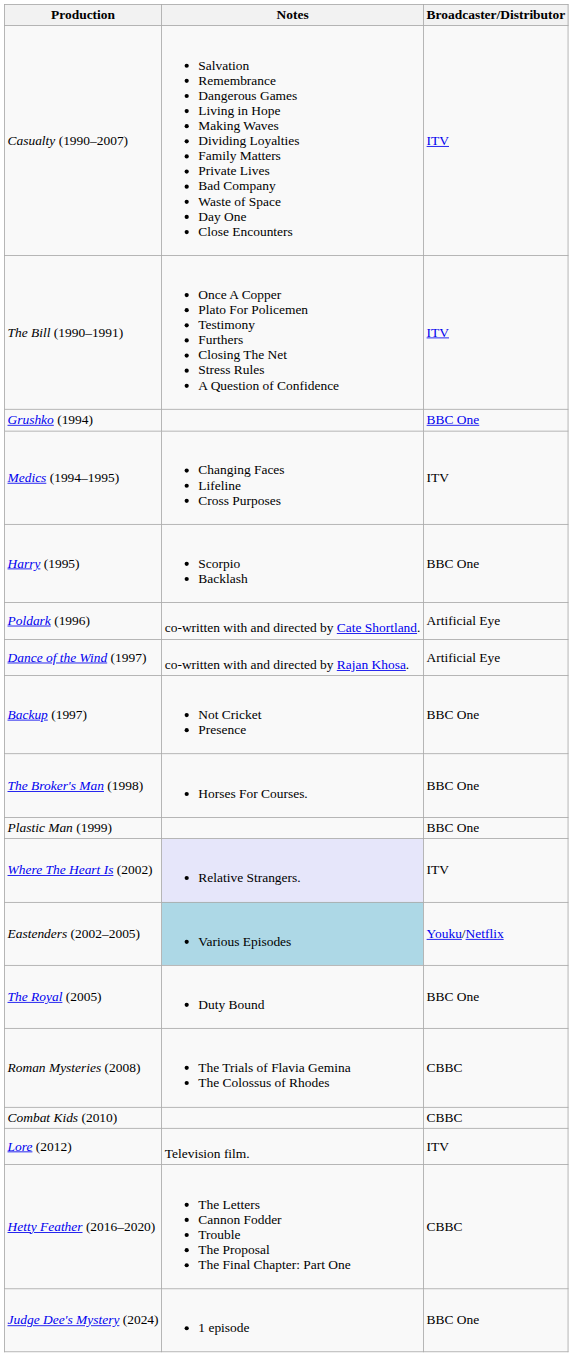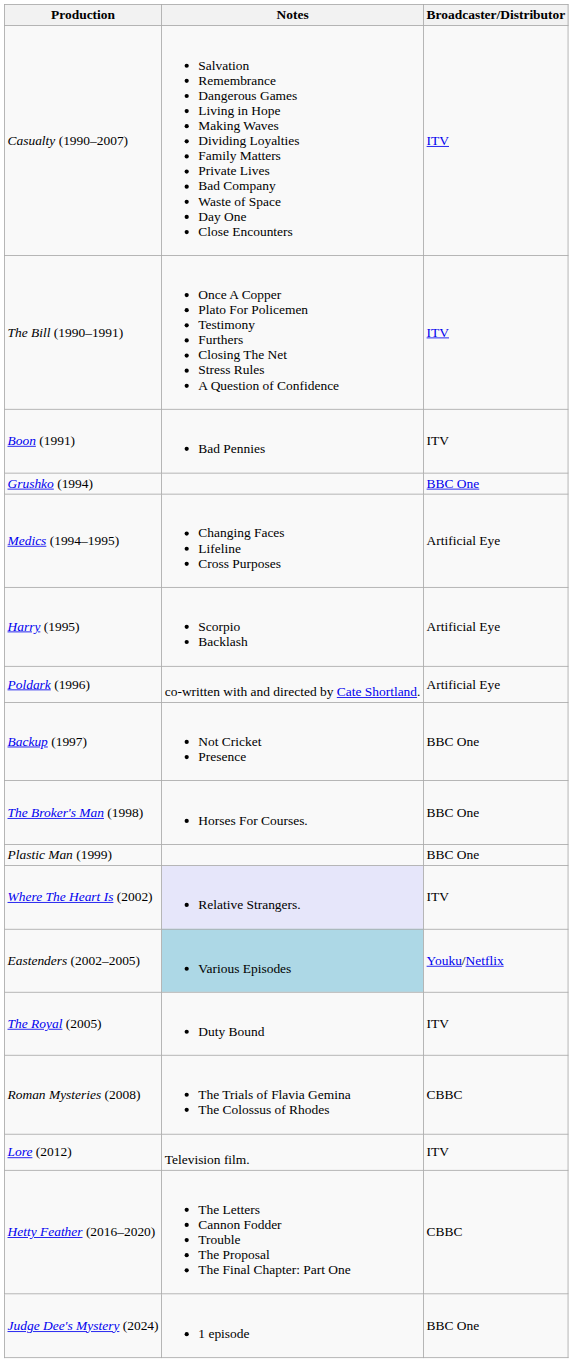+ row: Boon (1991) | Bad Pennies | ITV
Medics (1994–1995) | Broadcaster/Distributor: ITV -> Artificial Eye
Harry (1995) | Broadcaster/Distributor: BBC One -> Artificial Eye
- row: Dance of the Wind (1997) | co-written with and directed by Rajan Khosa. | Artificial Eye
The Royal (2005) | Broadcaster/Distributor: BBC One -> ITV
- row: Combat Kids (2010) | CBBC
